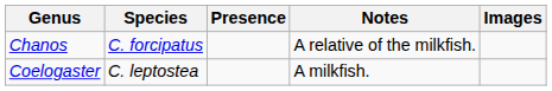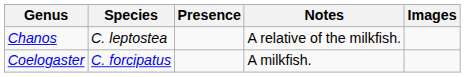Chanos | Species: C. forcipatus -> C. leptostea
Coelogaster | Species: C. leptostea -> C. forcipatus
